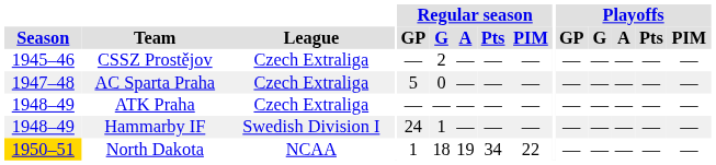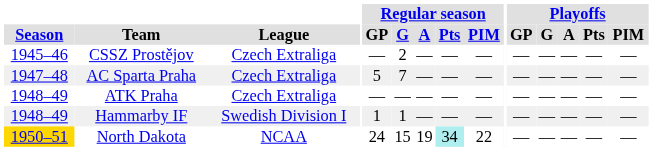AC Sparta Praha | Regular season / G: 0 -> 7
Hammarby IF | Regular season / GP: 24 -> 1
North Dakota | Regular season / GP: 1 -> 24
North Dakota | Regular season / G: 18 -> 15
North Dakota | Regular season / Pts: no background -> paleturquoise background
